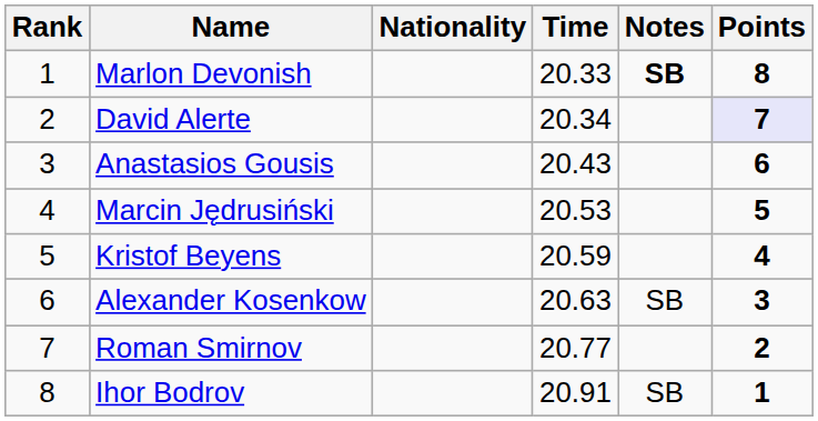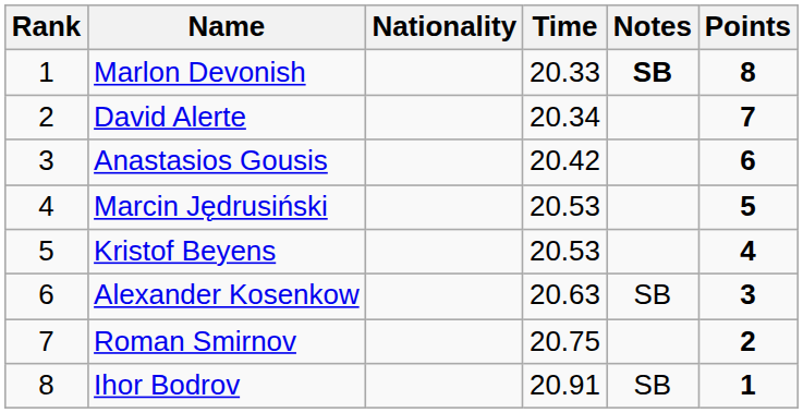David Alerte | Points: lavender background -> no background
Anastasios Gousis | Time: 20.43 -> 20.42
Kristof Beyens | Time: 20.59 -> 20.53
Roman Smirnov | Time: 20.77 -> 20.75
